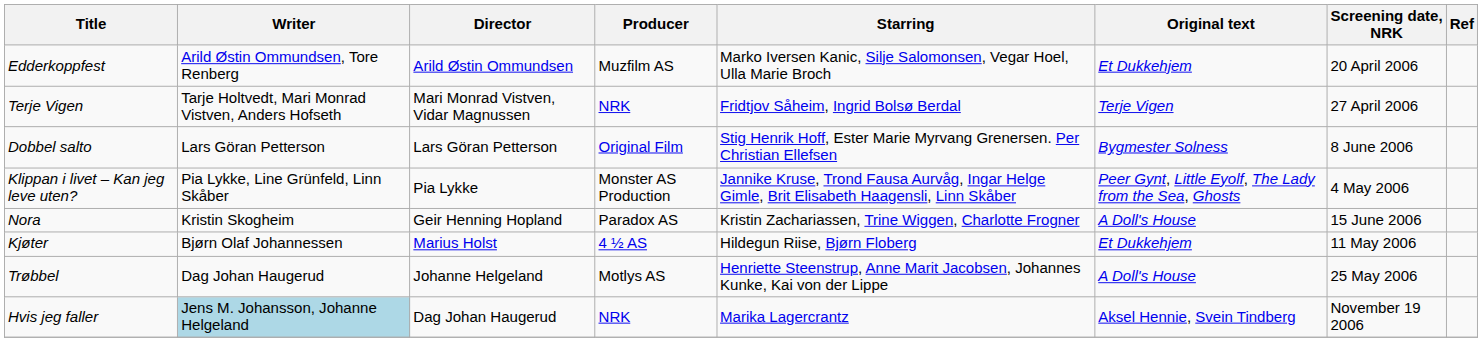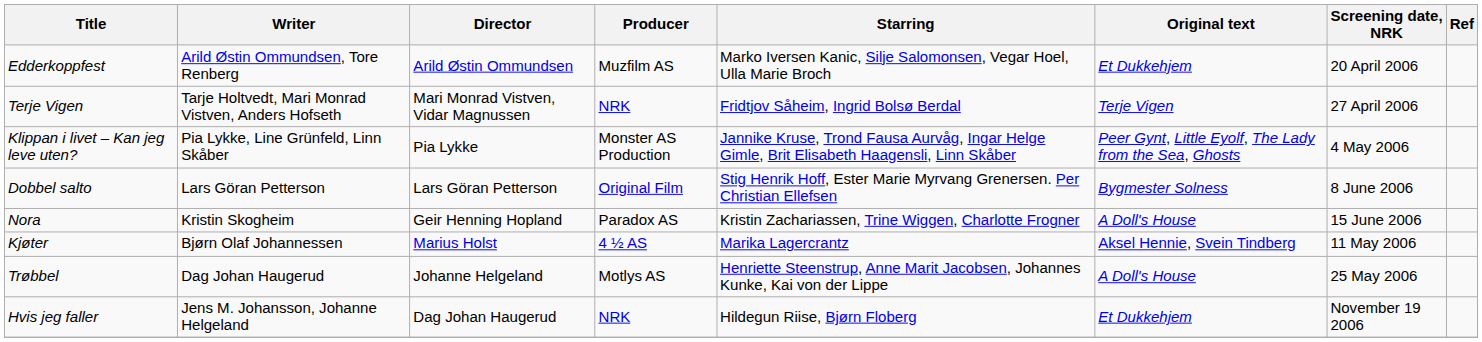rows swapped: Klippan i livet – Kan jeg leve uten? <-> Dobbel salto
Kjøter | Starring: Hildegun Riise, Bjørn Floberg -> Marika Lagercrantz
Kjøter | Original text: Et Dukkehjem -> Aksel Hennie, Svein Tindberg
Hvis jeg faller | Writer: lightblue background -> no background
Hvis jeg faller | Starring: Marika Lagercrantz -> Hildegun Riise, Bjørn Floberg
Hvis jeg faller | Original text: Aksel Hennie, Svein Tindberg -> Et Dukkehjem
